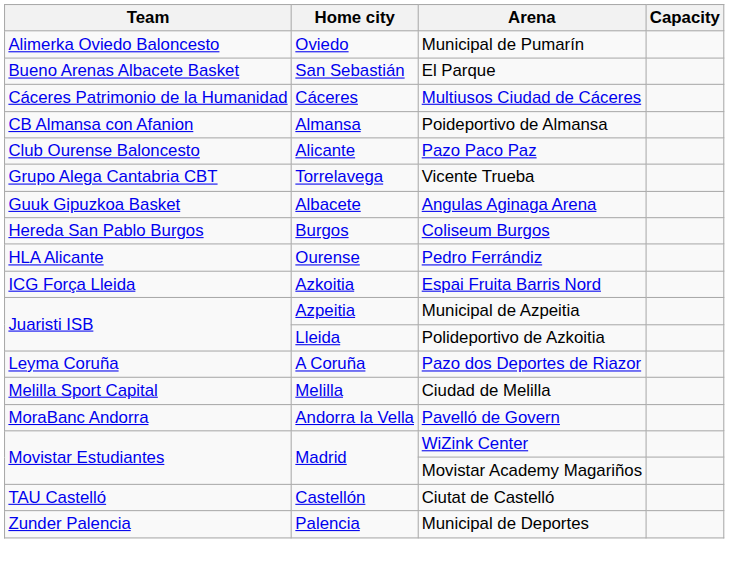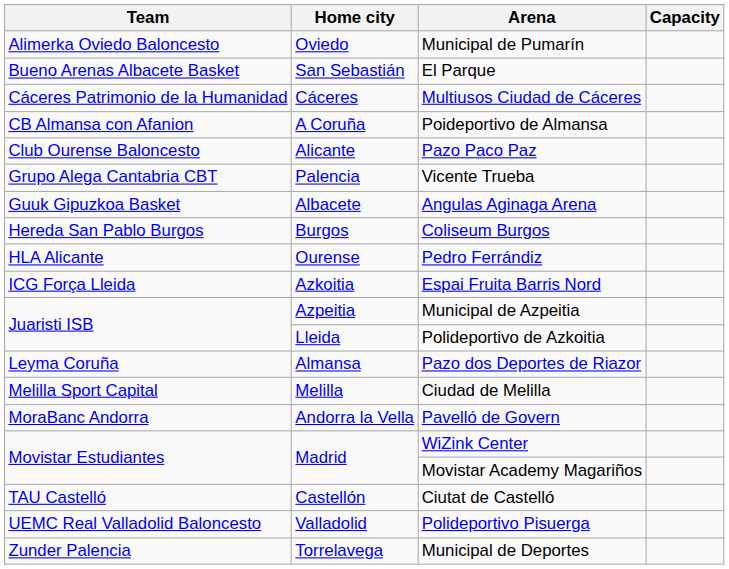Poideportivo de Almansa | Home city: Almansa -> A Coruña
Vicente Trueba | Home city: Torrelavega -> Palencia
Pazo dos Deportes de Riazor | Home city: A Coruña -> Almansa
+ row: UEMC Real Valladolid Baloncesto | Valladolid | Polideportivo Pisuerga
Municipal de Deportes | Home city: Palencia -> Torrelavega
